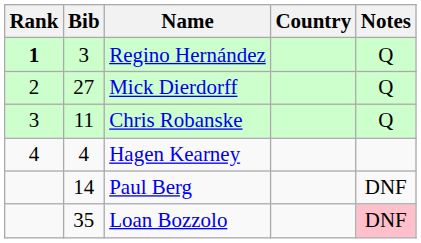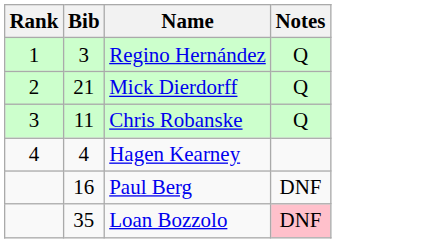- column: Country
Regino Hernández | Rank: bold -> normal
Mick Dierdorff | Bib: 27 -> 21
Paul Berg | Bib: 14 -> 16
